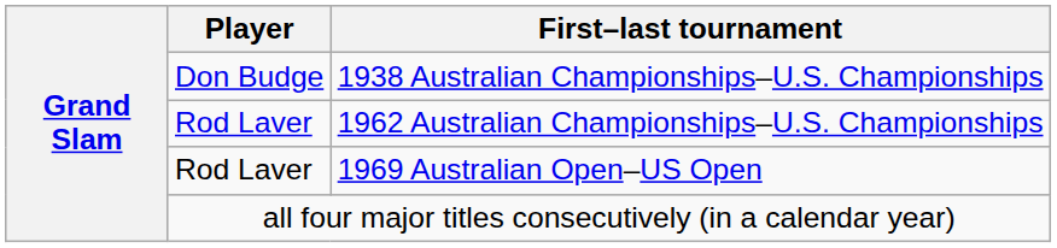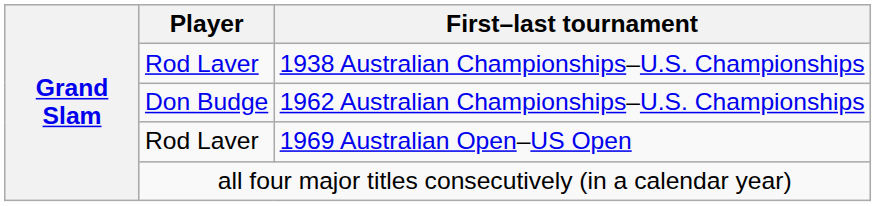1938 Australian Championships–U.S. Championships | Player: Don Budge -> Rod Laver
1962 Australian Championships–U.S. Championships | Player: Rod Laver -> Don Budge
